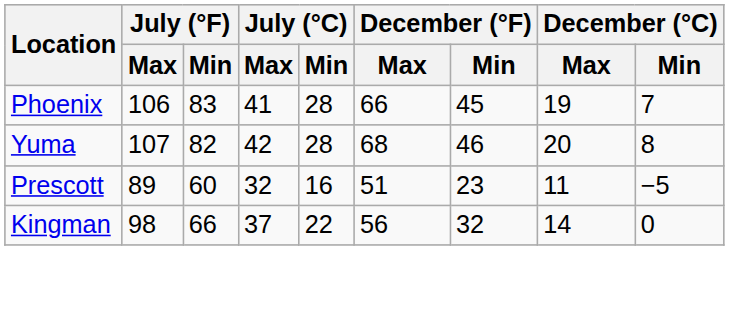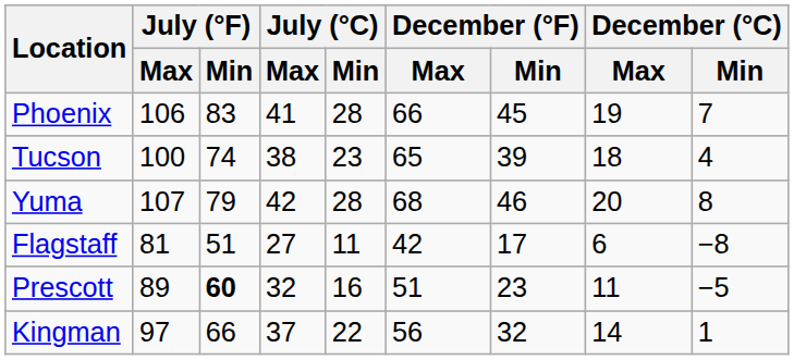+ row: Tucson | 100 | 74 | 38 | 23 | 65 | 39 | 18 | 4
Yuma | July (°F) / Min: 82 -> 79
+ row: Flagstaff | 81 | 51 | 27 | 11 | 42 | 17 | 6 | −8
Prescott | July (°F) / Min: normal -> bold
Kingman | July (°F) / Max: 98 -> 97
Kingman | December (°C) / Min: 0 -> 1
